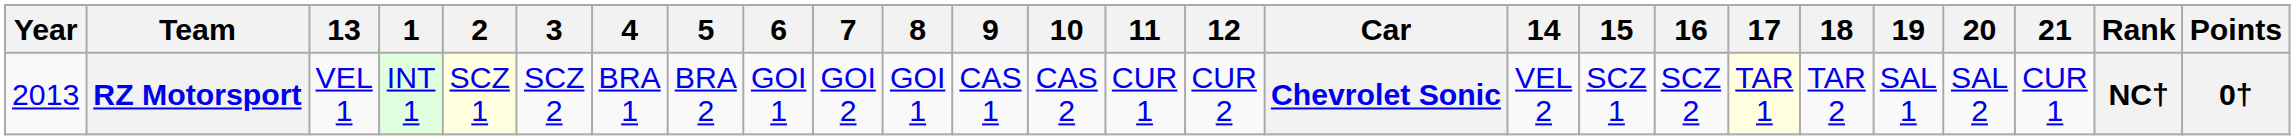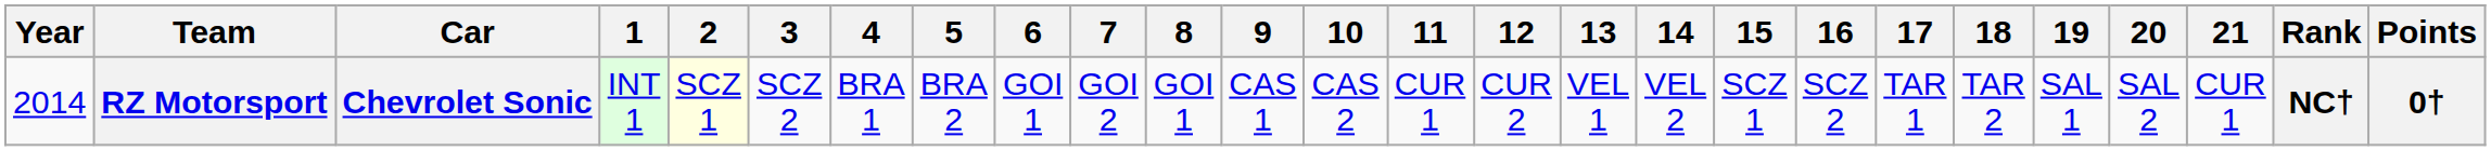columns swapped: Car <-> 13
RZ Motorsport | Year: 2013 -> 2014
RZ Motorsport | 17: lightyellow background -> no background
